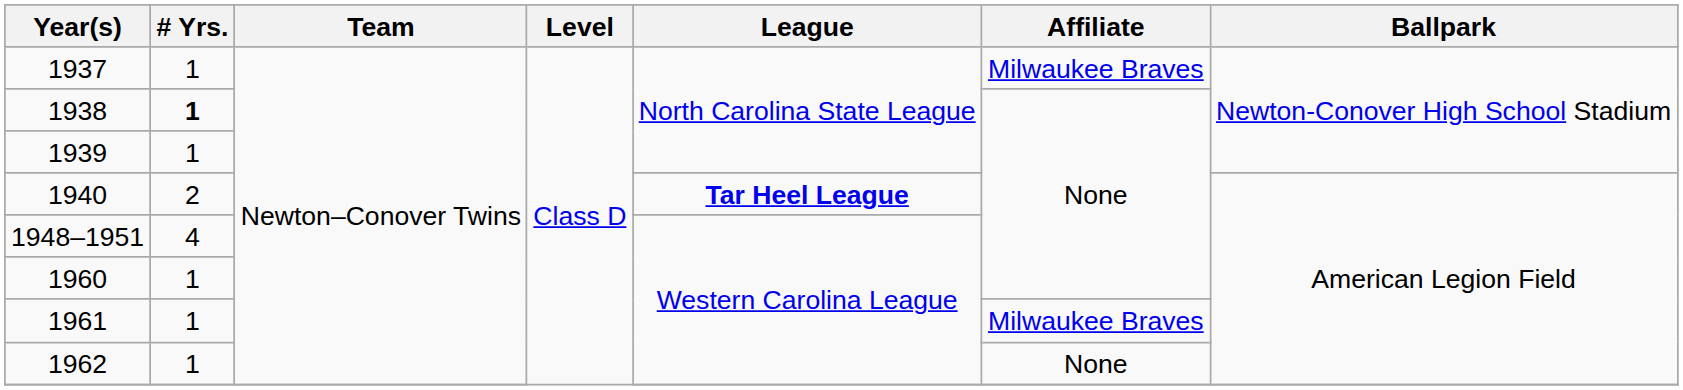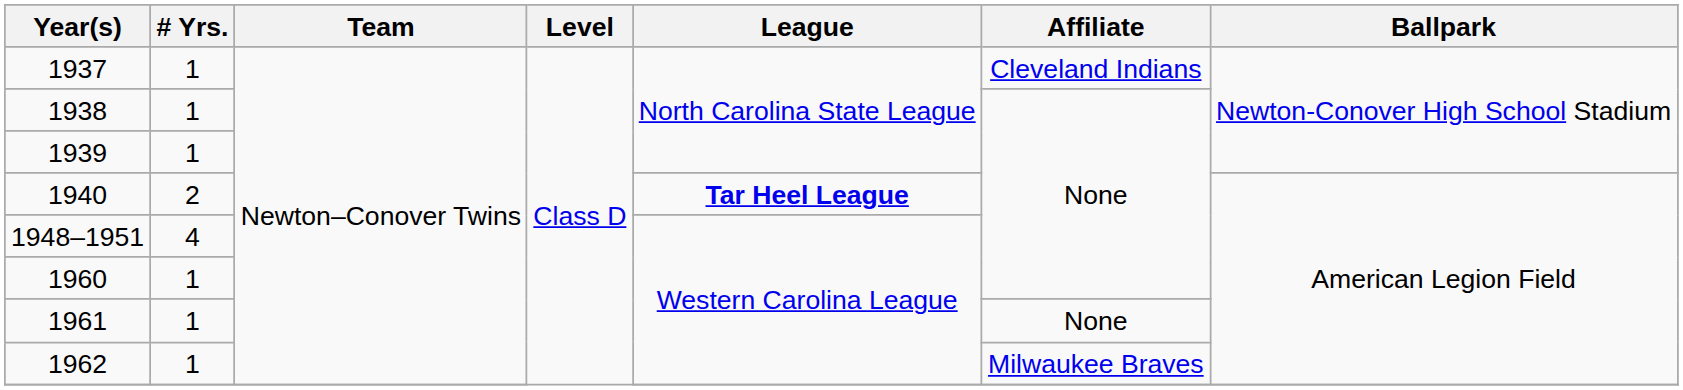1937 | Affiliate: Milwaukee Braves -> Cleveland Indians
1938 | # Yrs.: bold -> normal
1961 | Affiliate: Milwaukee Braves -> None
1962 | Affiliate: None -> Milwaukee Braves
